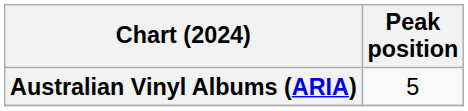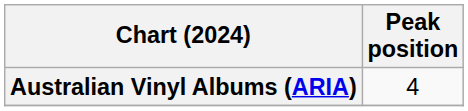Australian Vinyl Albums (ARIA) | Peak position: 5 -> 4
